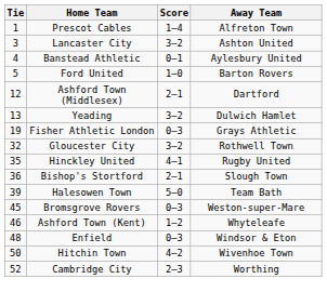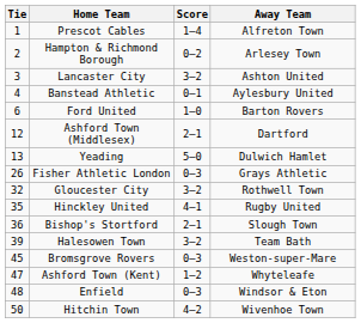+ row: 2 | Hampton & Richmond Borough | 0–2 | Arlesey Town
Ford United | Tie: 5 -> 6
Yeading | Score: 3–2 -> 5–0
Fisher Athletic London | Tie: 19 -> 26
Halesowen Town | Score: 5–0 -> 3–2
Ashford Town (Kent) | Tie: 46 -> 47
- row: 52 | Cambridge City | 2–3 | Worthing
